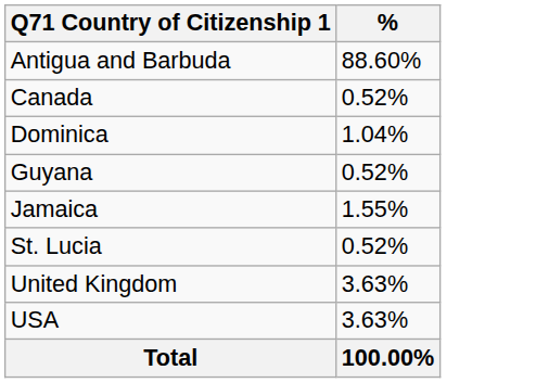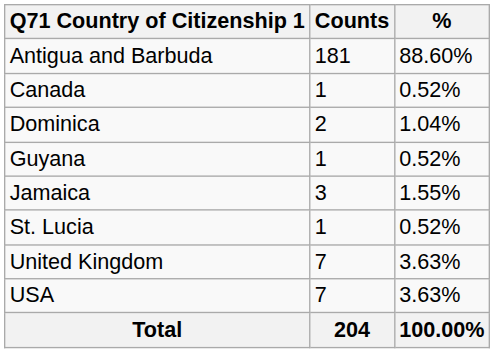+ column: Counts | 181 | 1 | 2 | 1 | 3 | 1 | 7 | 7 | 204
